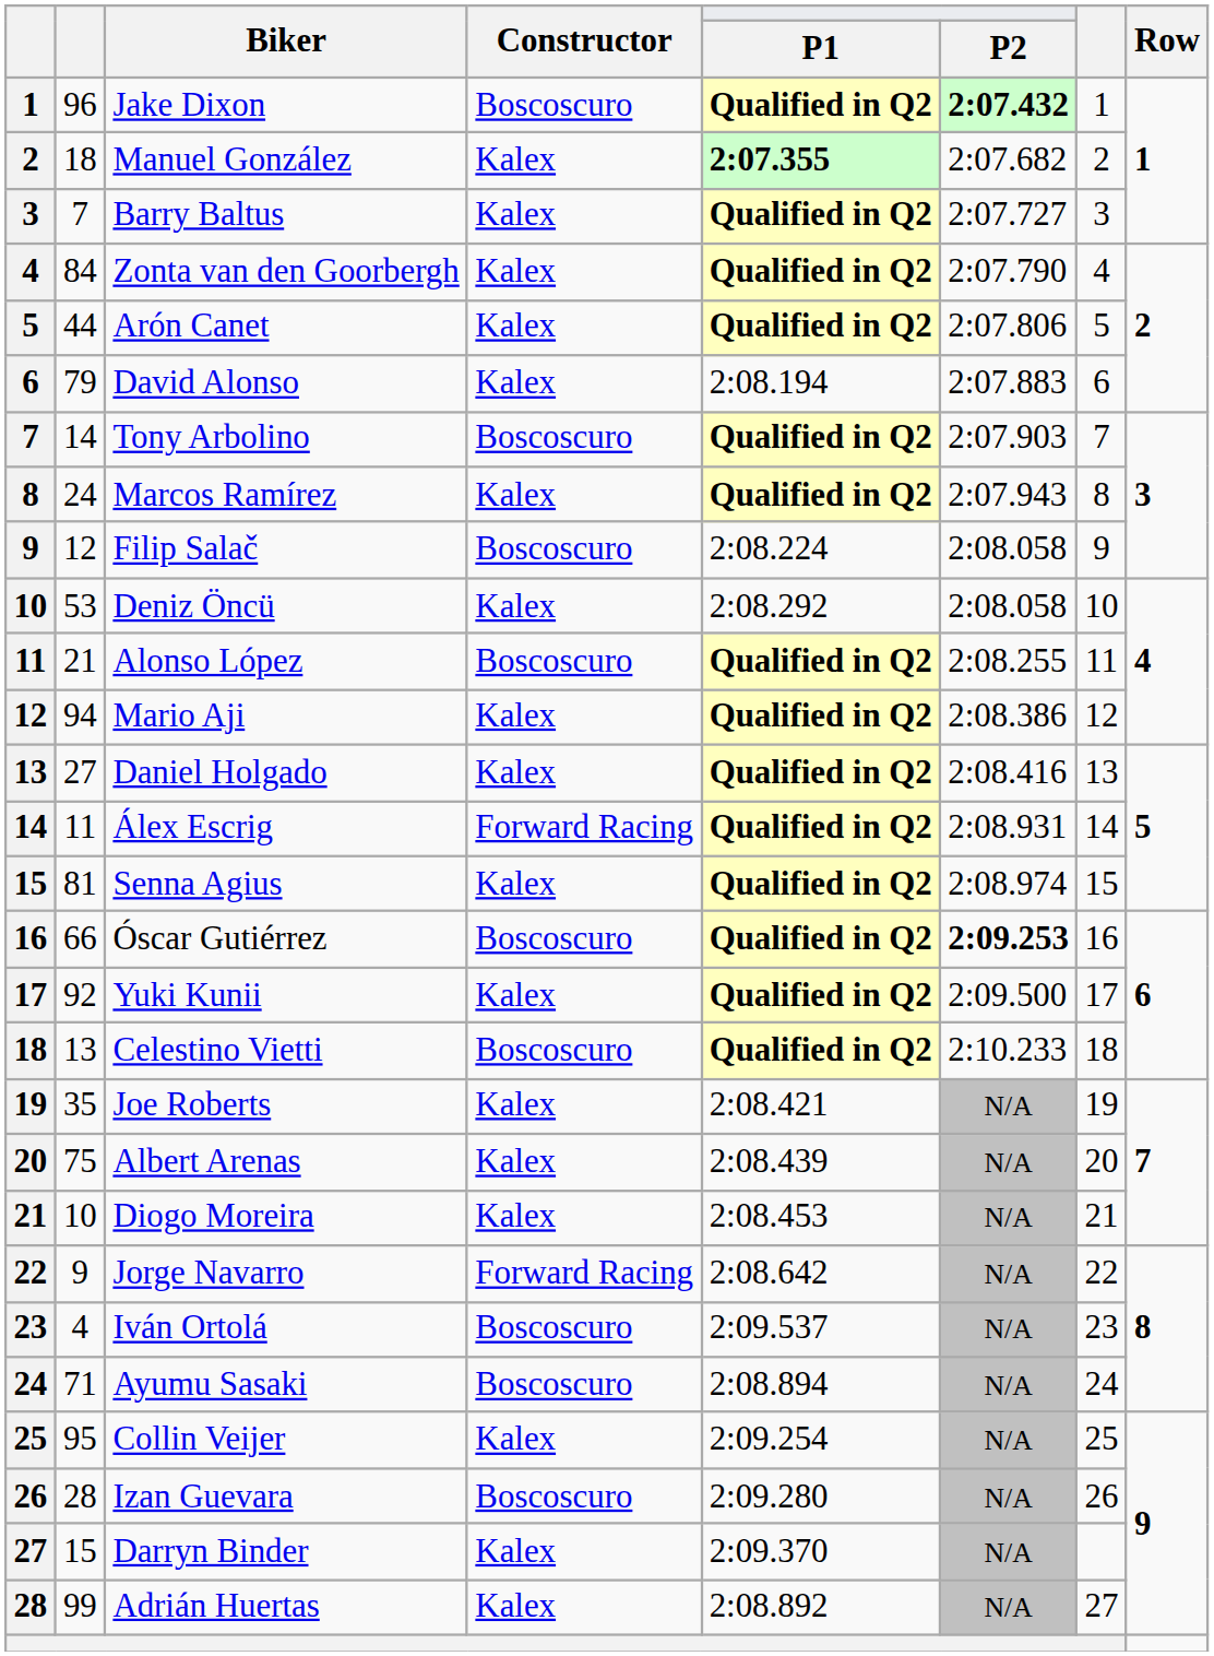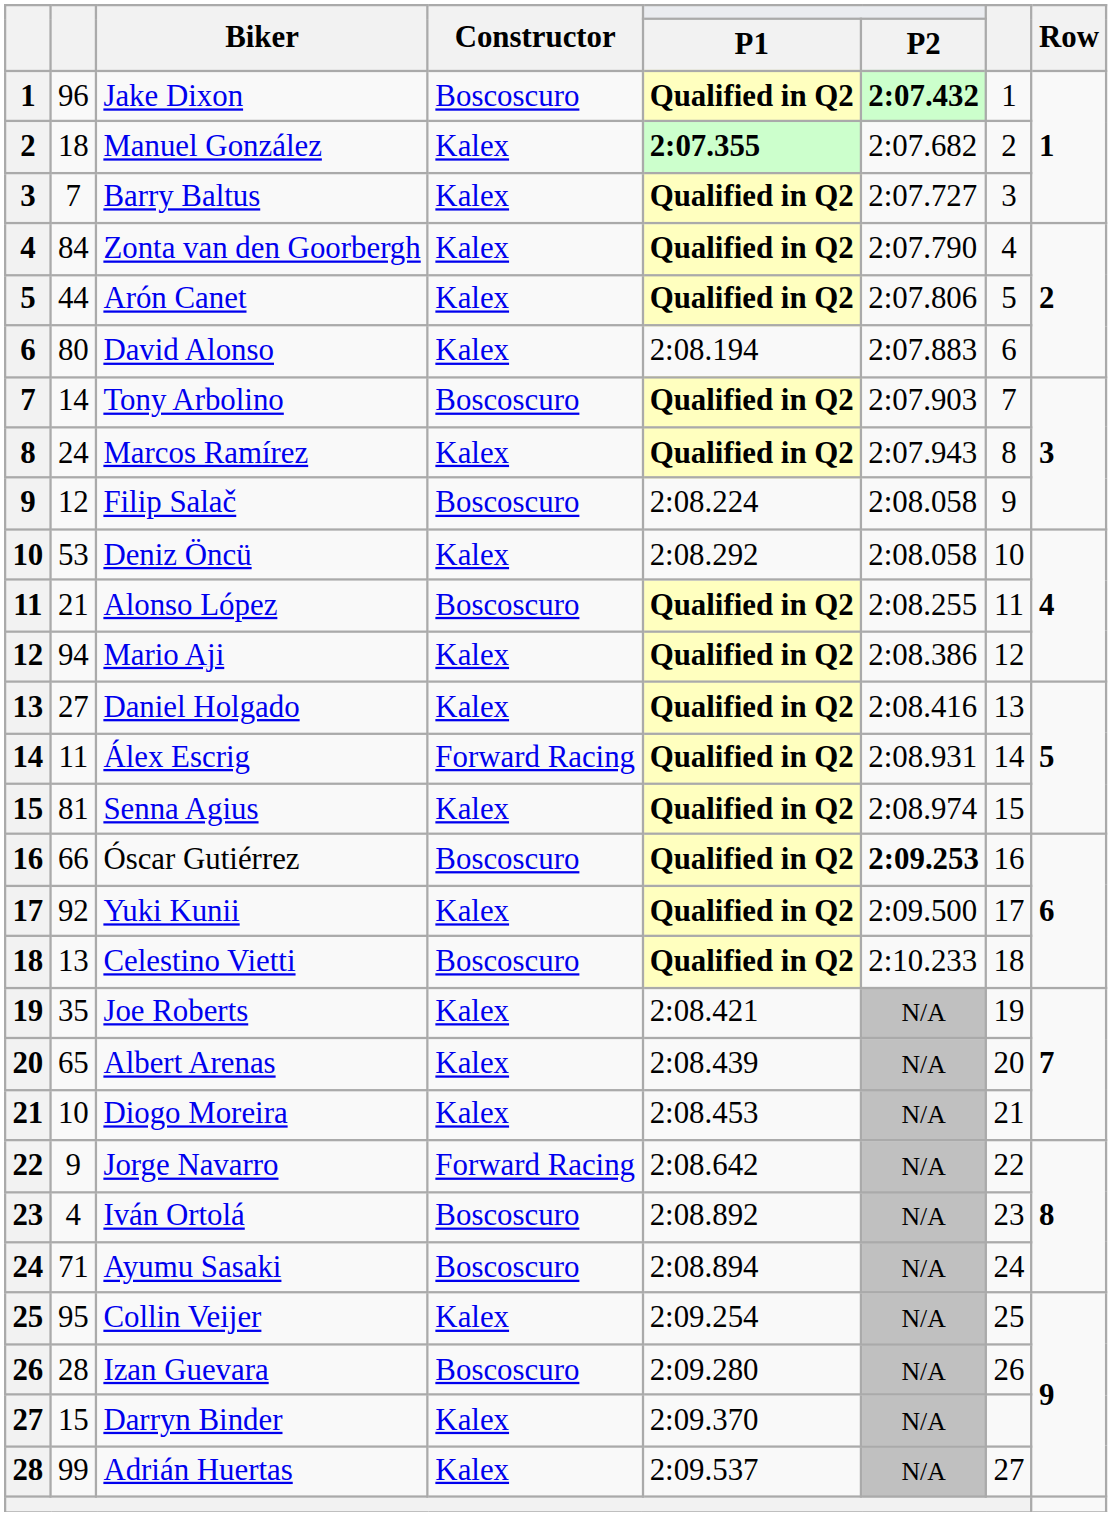David Alonso | column 2: 79 -> 80
Albert Arenas | column 2: 75 -> 65
Iván Ortolá | P1: 2:09.537 -> 2:08.892
Adrián Huertas | P1: 2:08.892 -> 2:09.537
